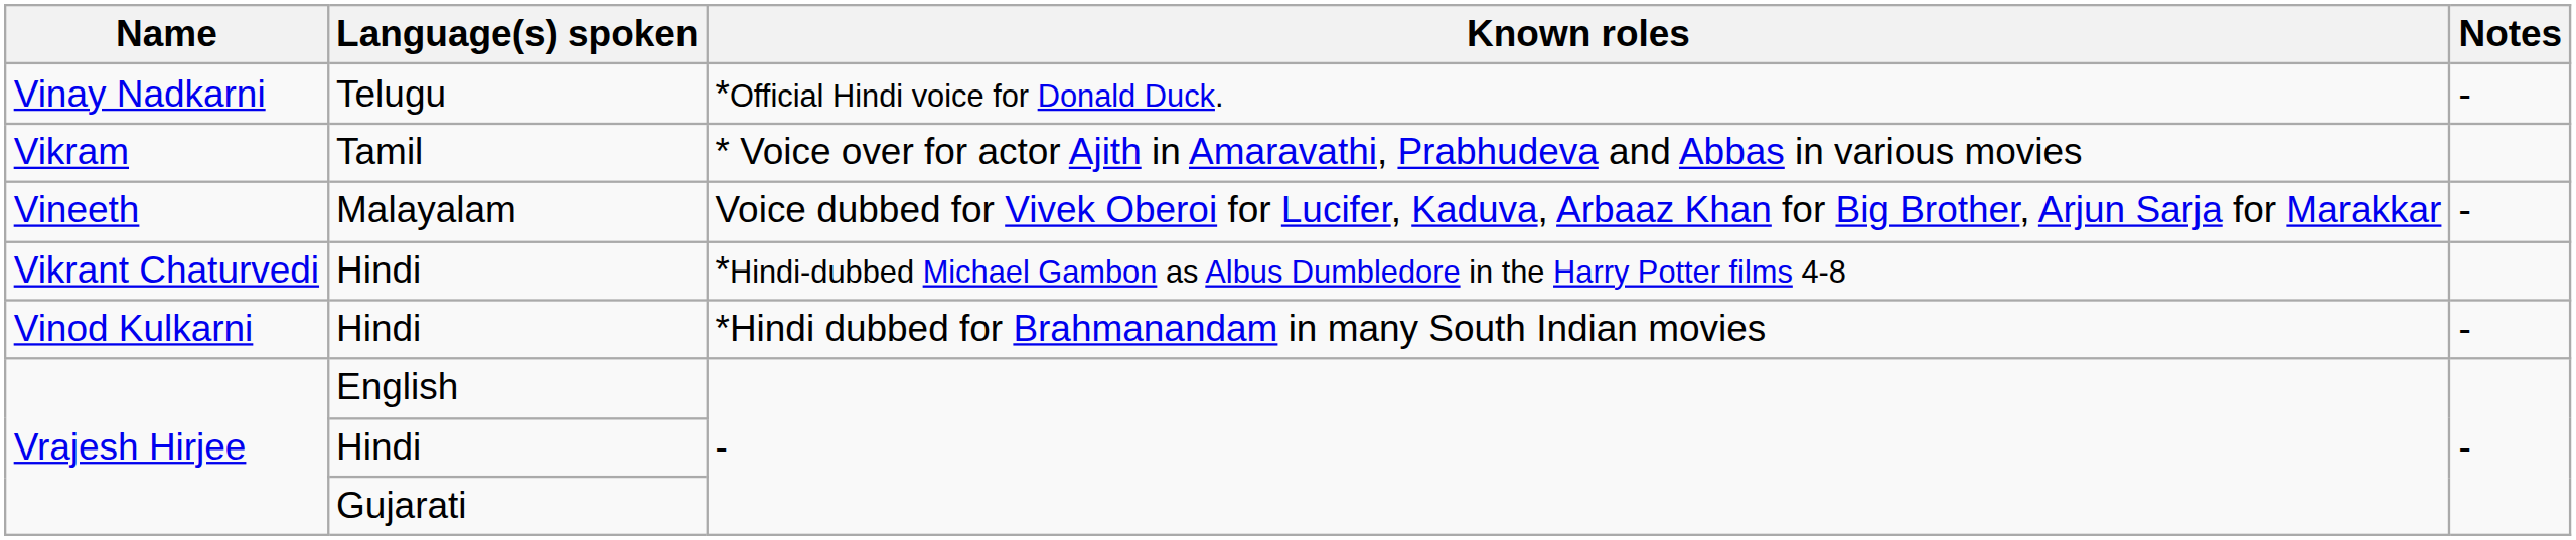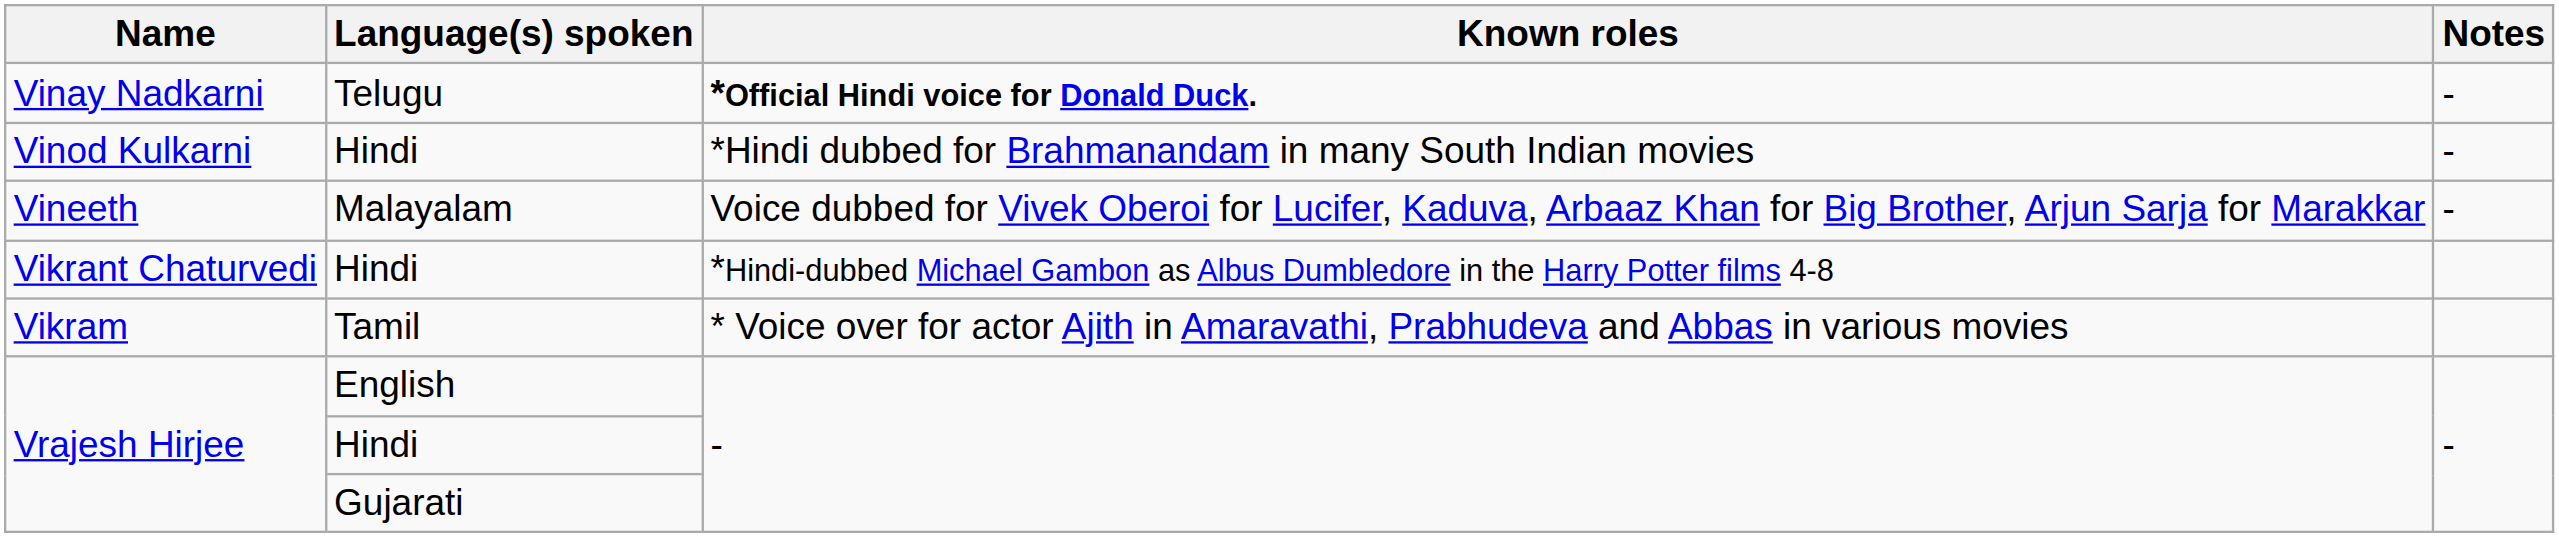Vinay Nadkarni | Known roles: normal -> bold
rows swapped: Vinod Kulkarni <-> Vikram
